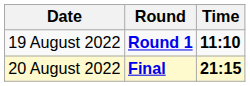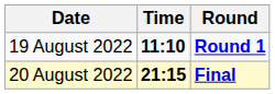columns swapped: Time <-> Round
